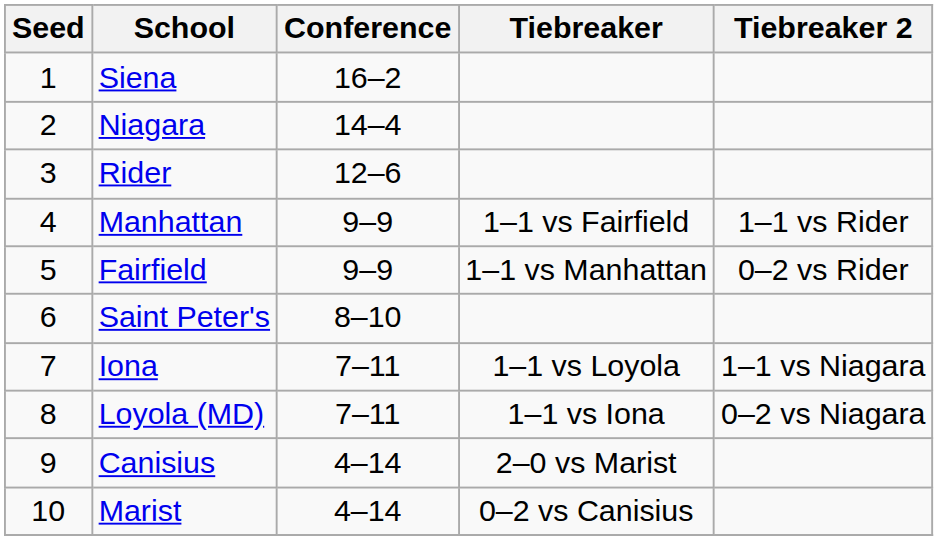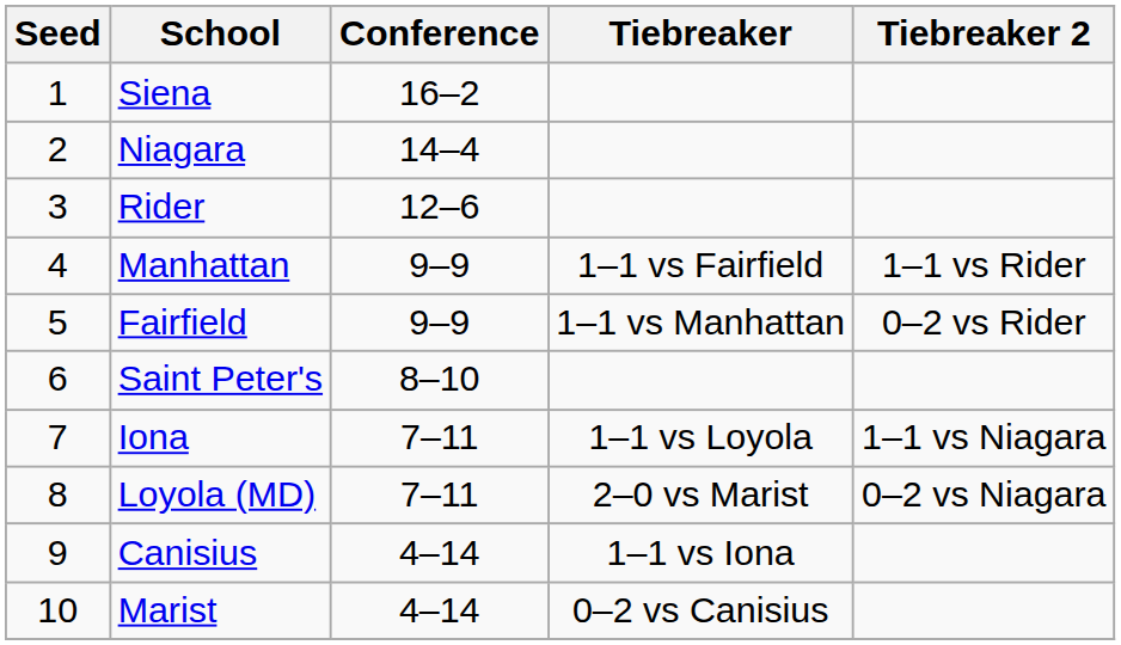Loyola (MD) | Tiebreaker: 1–1 vs Iona -> 2–0 vs Marist
Canisius | Tiebreaker: 2–0 vs Marist -> 1–1 vs Iona
